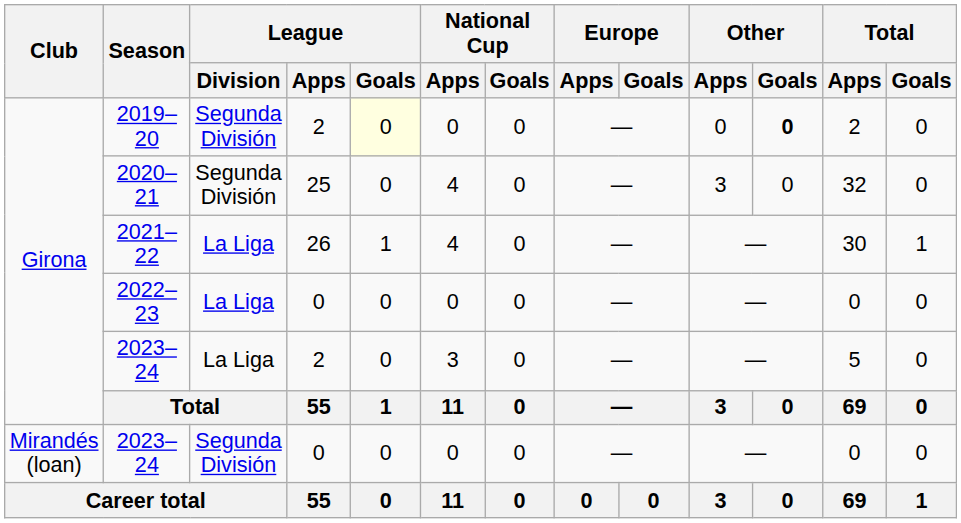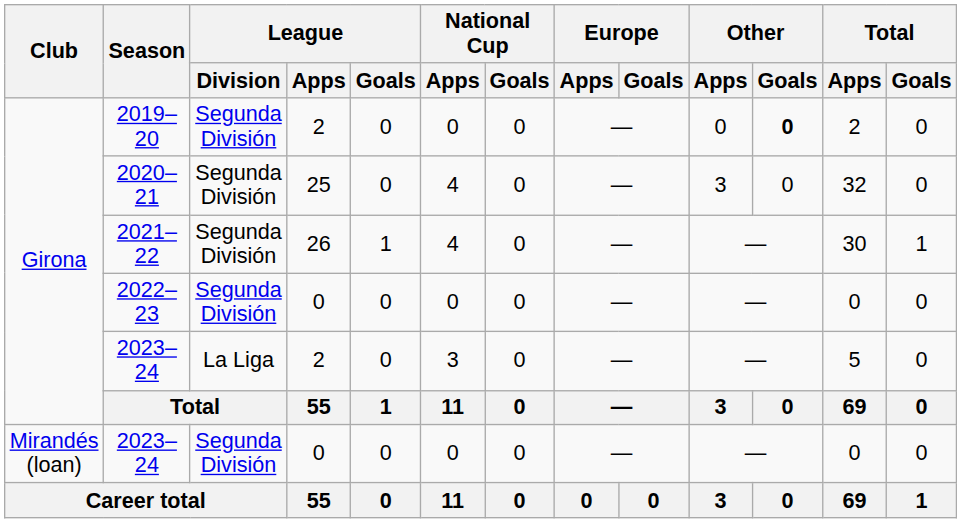2019–20 | League / Goals: lightyellow background -> no background
2021–22 | League / Division: La Liga -> Segunda División
2022–23 | League / Division: La Liga -> Segunda División
